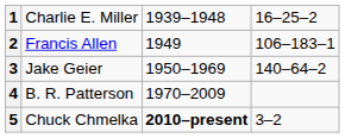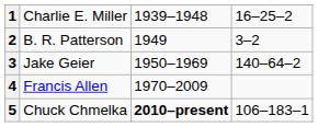2 | column 2: Francis Allen -> B. R. Patterson
2 | column 4: 106–183–1 -> 3–2
4 | column 2: B. R. Patterson -> Francis Allen
5 | column 4: 3–2 -> 106–183–1
